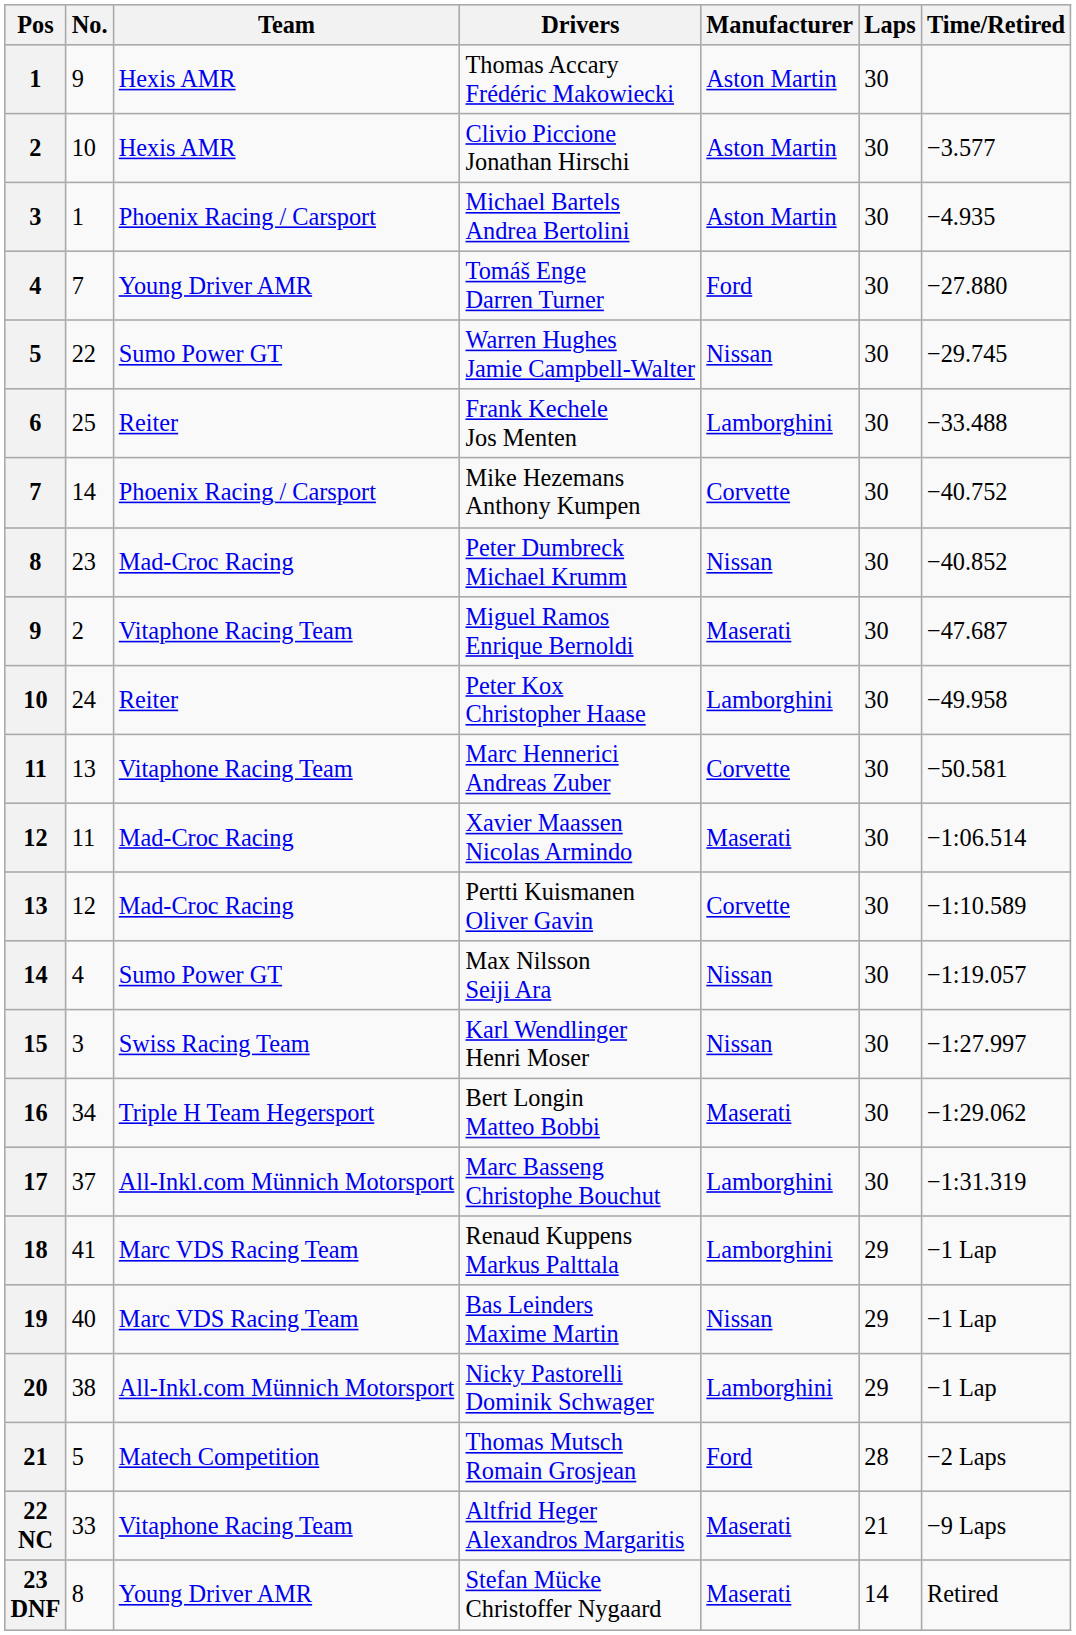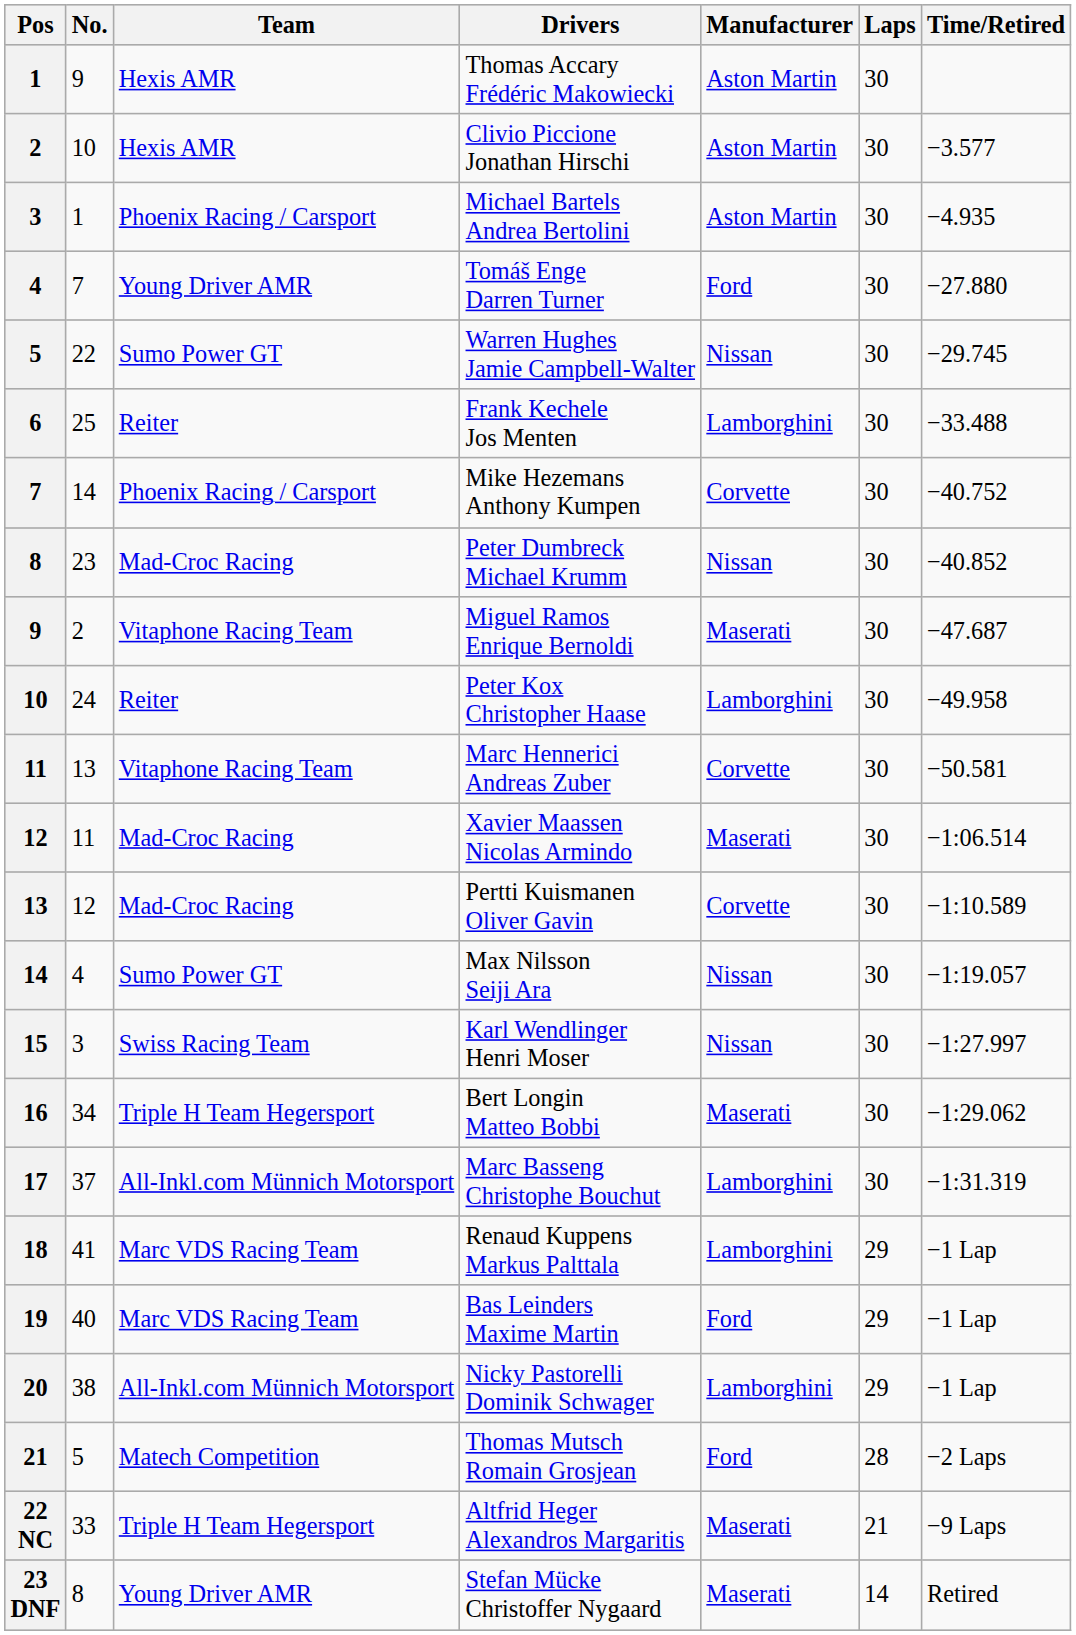Bas Leinders Maxime Martin | Manufacturer: Nissan -> Ford
Altfrid Heger Alexandros Margaritis | Team: Vitaphone Racing Team -> Triple H Team Hegersport
